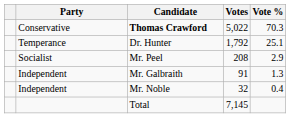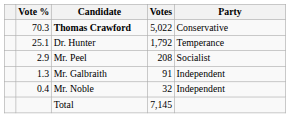columns swapped: Party <-> Vote %
